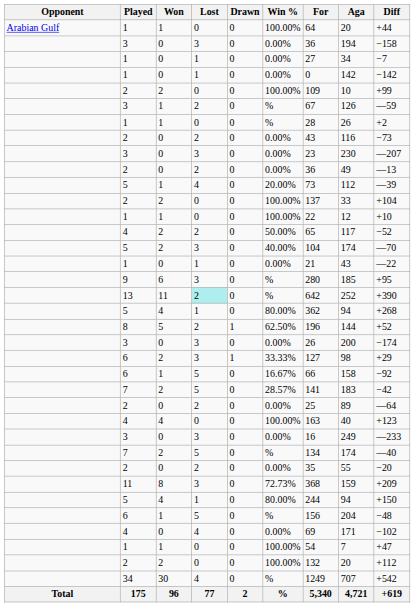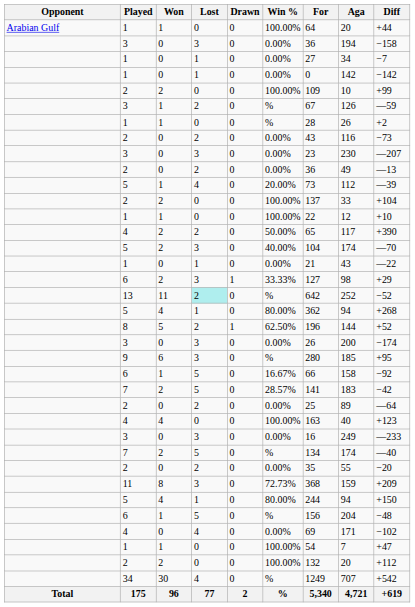4 / 2 | Diff: −52 -> +390
rows swapped: 6 / 2 <-> 9
13 | Diff: +390 -> −52
